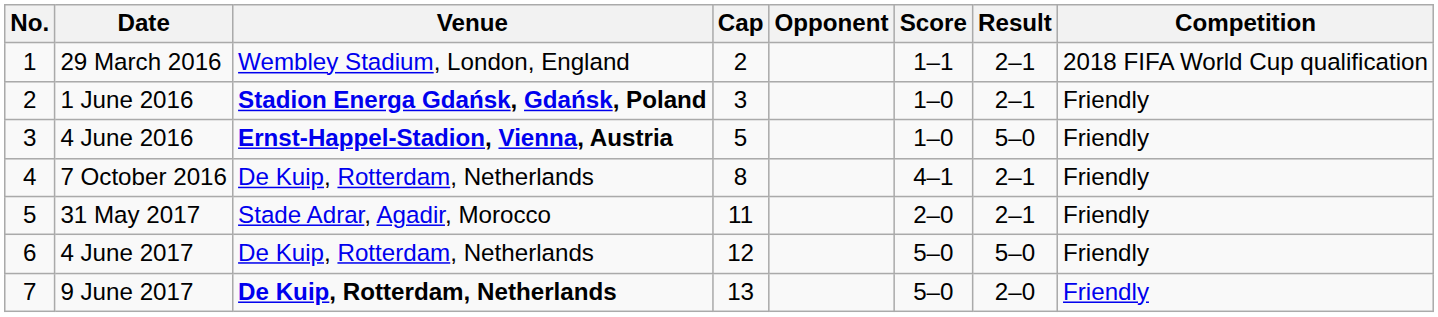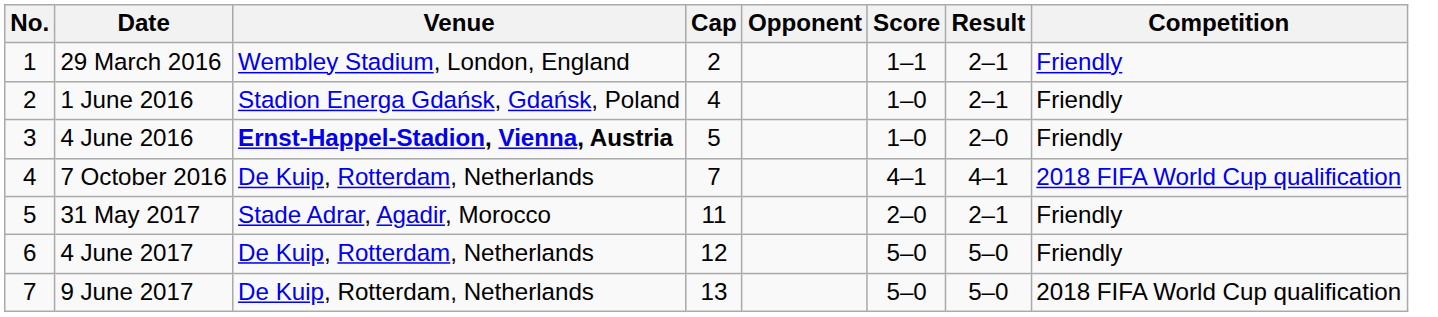29 March 2016 | Competition: 2018 FIFA World Cup qualification -> Friendly
1 June 2016 | Venue: bold -> normal
1 June 2016 | Cap: 3 -> 4
4 June 2016 | Result: 5–0 -> 2–0
7 October 2016 | Cap: 8 -> 7
7 October 2016 | Result: 2–1 -> 4–1
7 October 2016 | Competition: Friendly -> 2018 FIFA World Cup qualification
9 June 2017 | Venue: bold -> normal
9 June 2017 | Result: 2–0 -> 5–0
9 June 2017 | Competition: Friendly -> 2018 FIFA World Cup qualification
